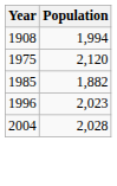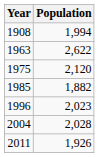+ row: 1963 | 2,622
+ row: 2011 | 1,926
